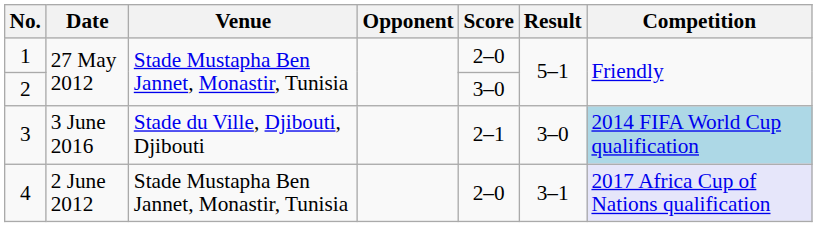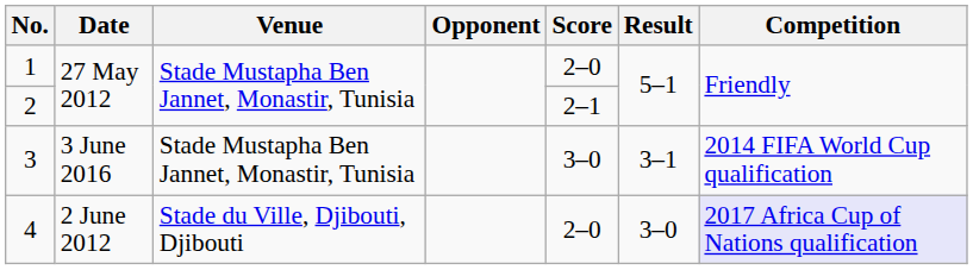2 | Score: 3–0 -> 2–1
3 | Venue: Stade du Ville, Djibouti, Djibouti -> Stade Mustapha Ben Jannet, Monastir, Tunisia
3 | Score: 2–1 -> 3–0
3 | Result: 3–0 -> 3–1
3 | Competition: lightblue background -> no background
4 | Venue: Stade Mustapha Ben Jannet, Monastir, Tunisia -> Stade du Ville, Djibouti, Djibouti
4 | Result: 3–1 -> 3–0
